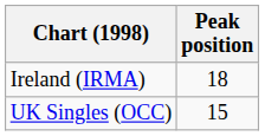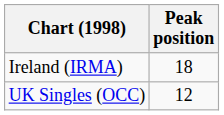UK Singles (OCC) | Peak position: 15 -> 12
